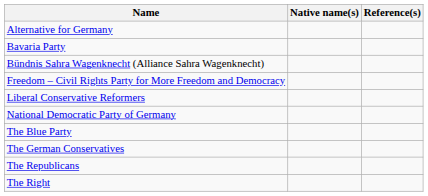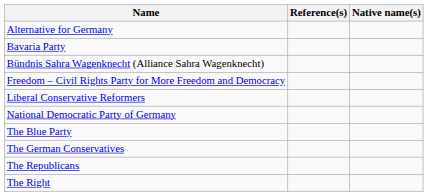columns swapped: Native name(s) <-> Reference(s)
